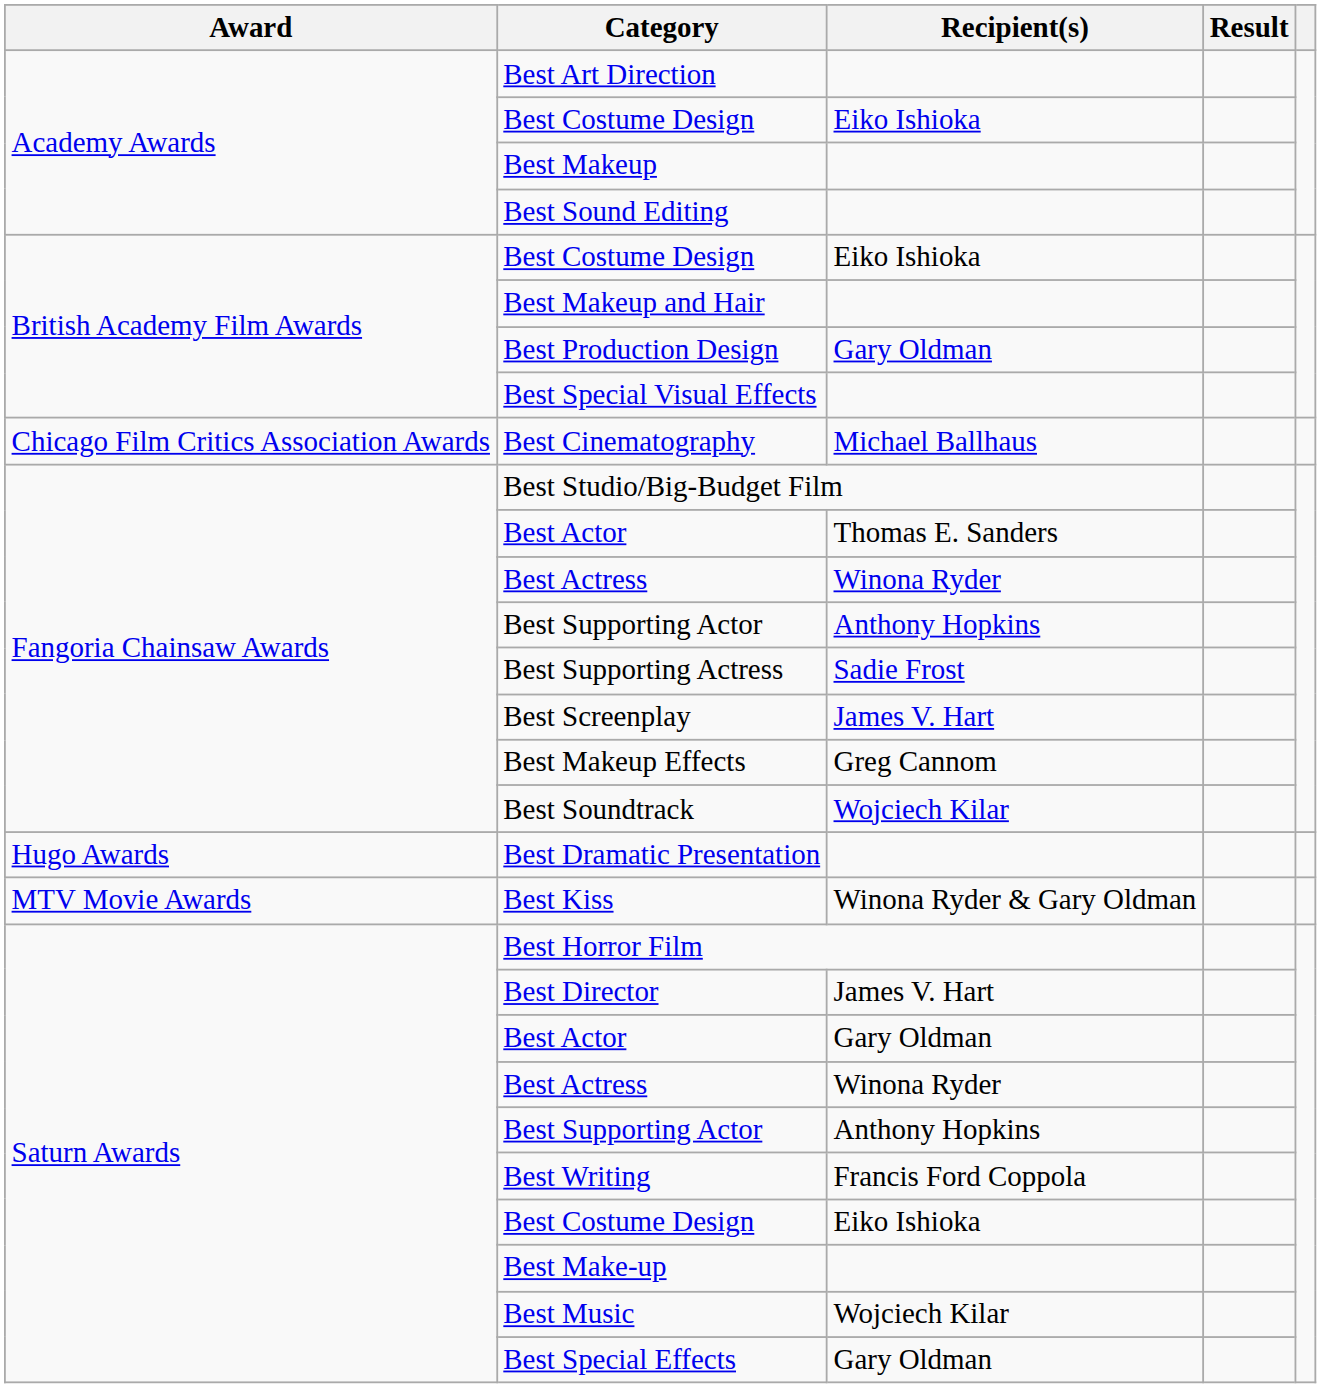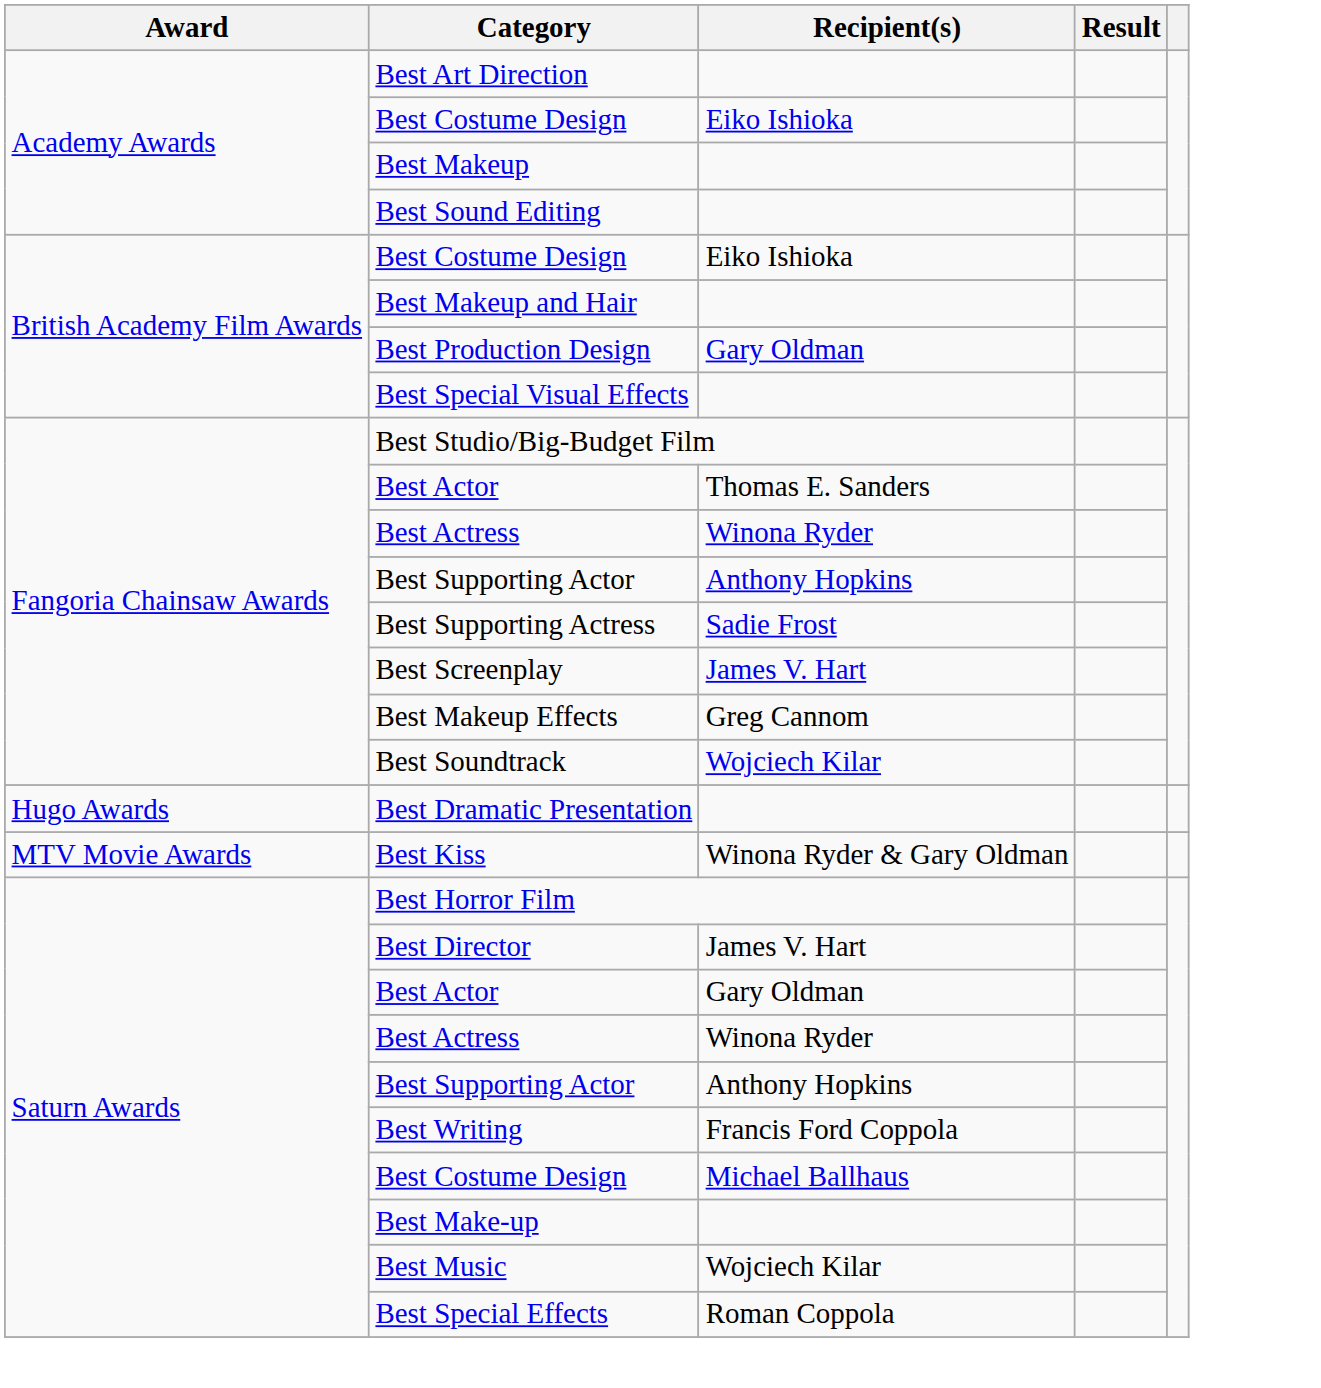- row: Chicago Film Critics Association Awards | Best Cinematography | Michael Ballhaus
Saturn Awards / Best Costume Design | Recipient(s): Eiko Ishioka -> Michael Ballhaus
Best Special Effects | Recipient(s): Gary Oldman -> Roman Coppola
